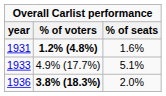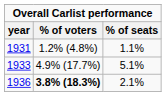1931 | % of voters: bold -> normal
1931 | % of seats: 1.6% -> 1.1%
1936 | % of seats: 2.0% -> 2.1%
